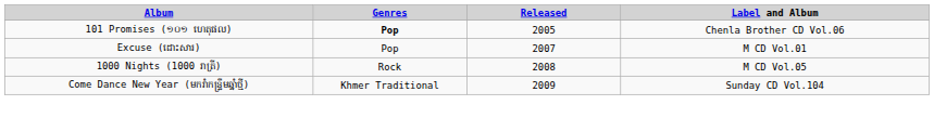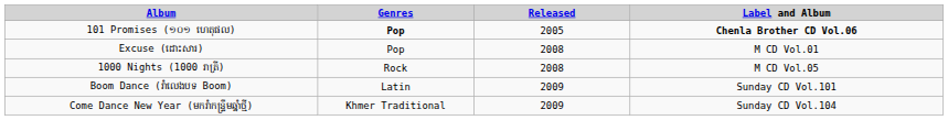101 Promises (១០១ ហេតុផល) | Label and Album: normal -> bold
Excuse (ដោះសារ) | Released: 2007 -> 2008
+ row: Boom Dance (រាំលេងបទ Boom) | Latin | 2009 | Sunday CD Vol.101
